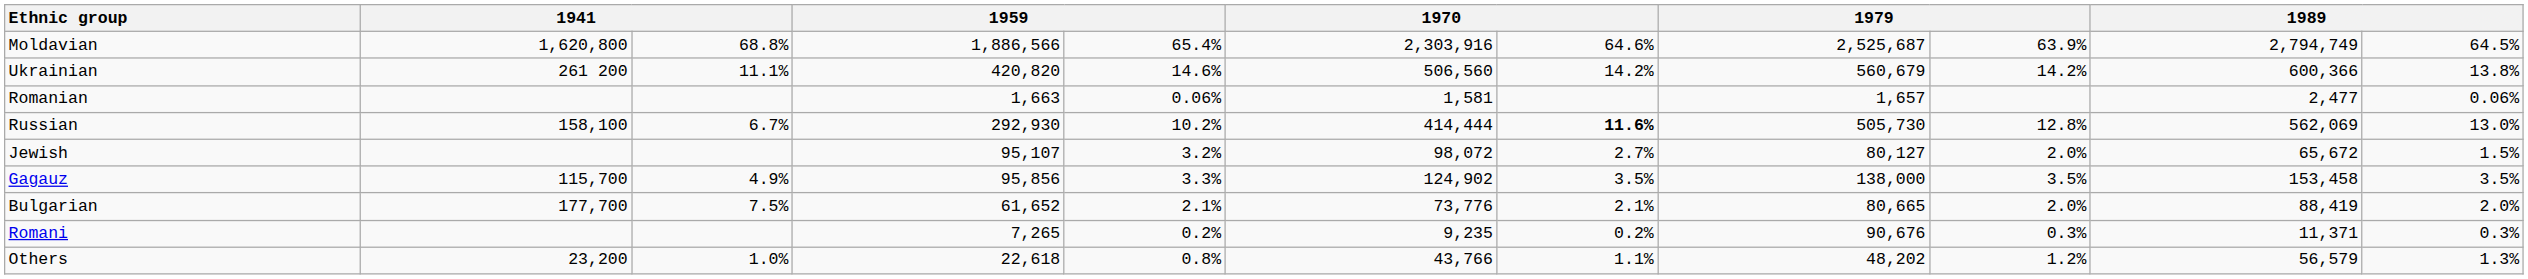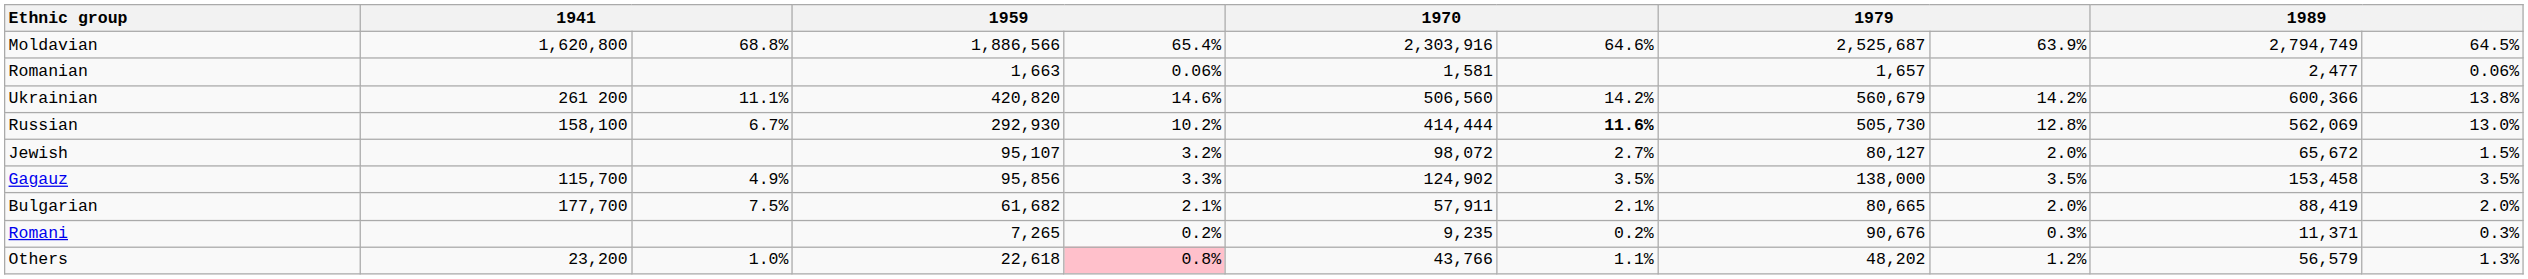rows swapped: Romanian <-> Ukrainian
Bulgarian | column 4: 61,652 -> 61,682
Bulgarian | column 6: 73,776 -> 57,911
Others | column 5: no background -> pink background
